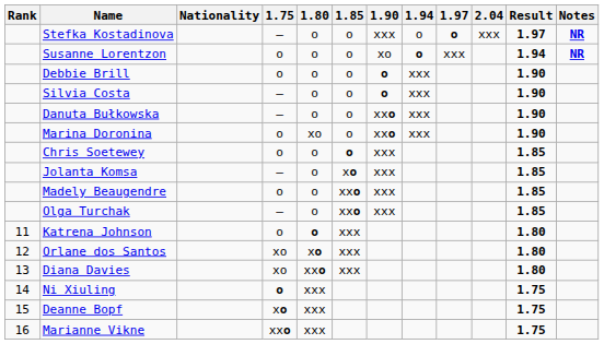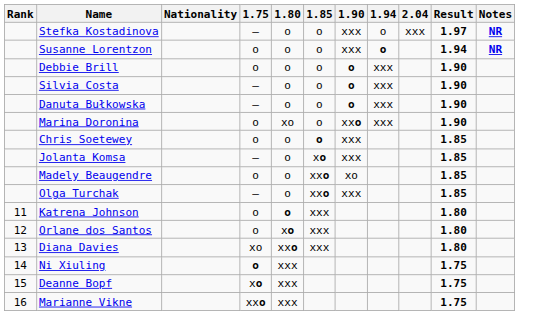- column: 1.97 | o | xxx
Susanne Lorentzon | 1.90: xo -> xxx
Danuta Bułkowska | 1.90: xxo -> o
Madely Beaugendre | 1.90: xxx -> xo
Orlane dos Santos | 1.75: xo -> o
